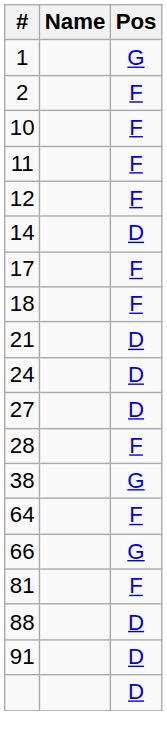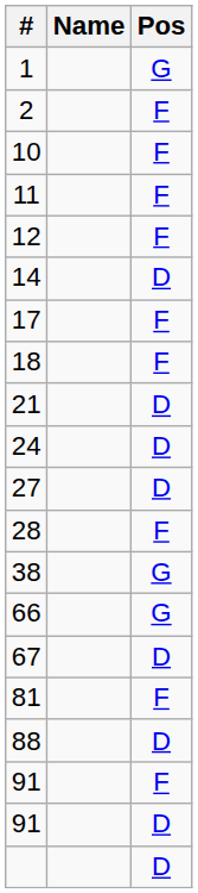- row: 64 | F
+ row: 67 | D
+ row: 91 | F
